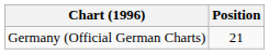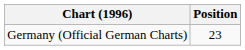Germany (Official German Charts) | Position: 21 -> 23
